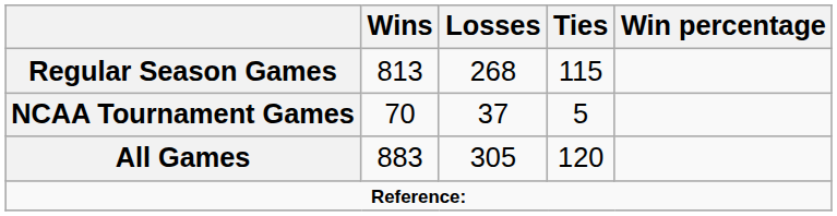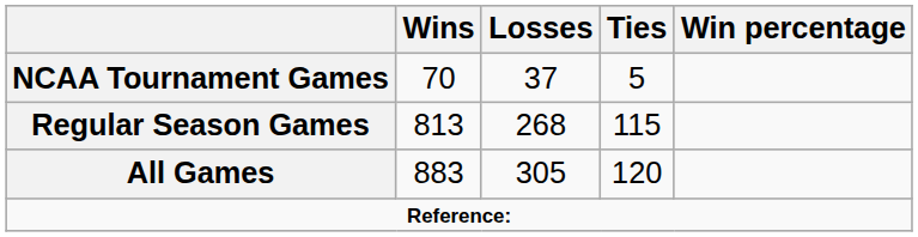rows swapped: Regular Season Games <-> NCAA Tournament Games
